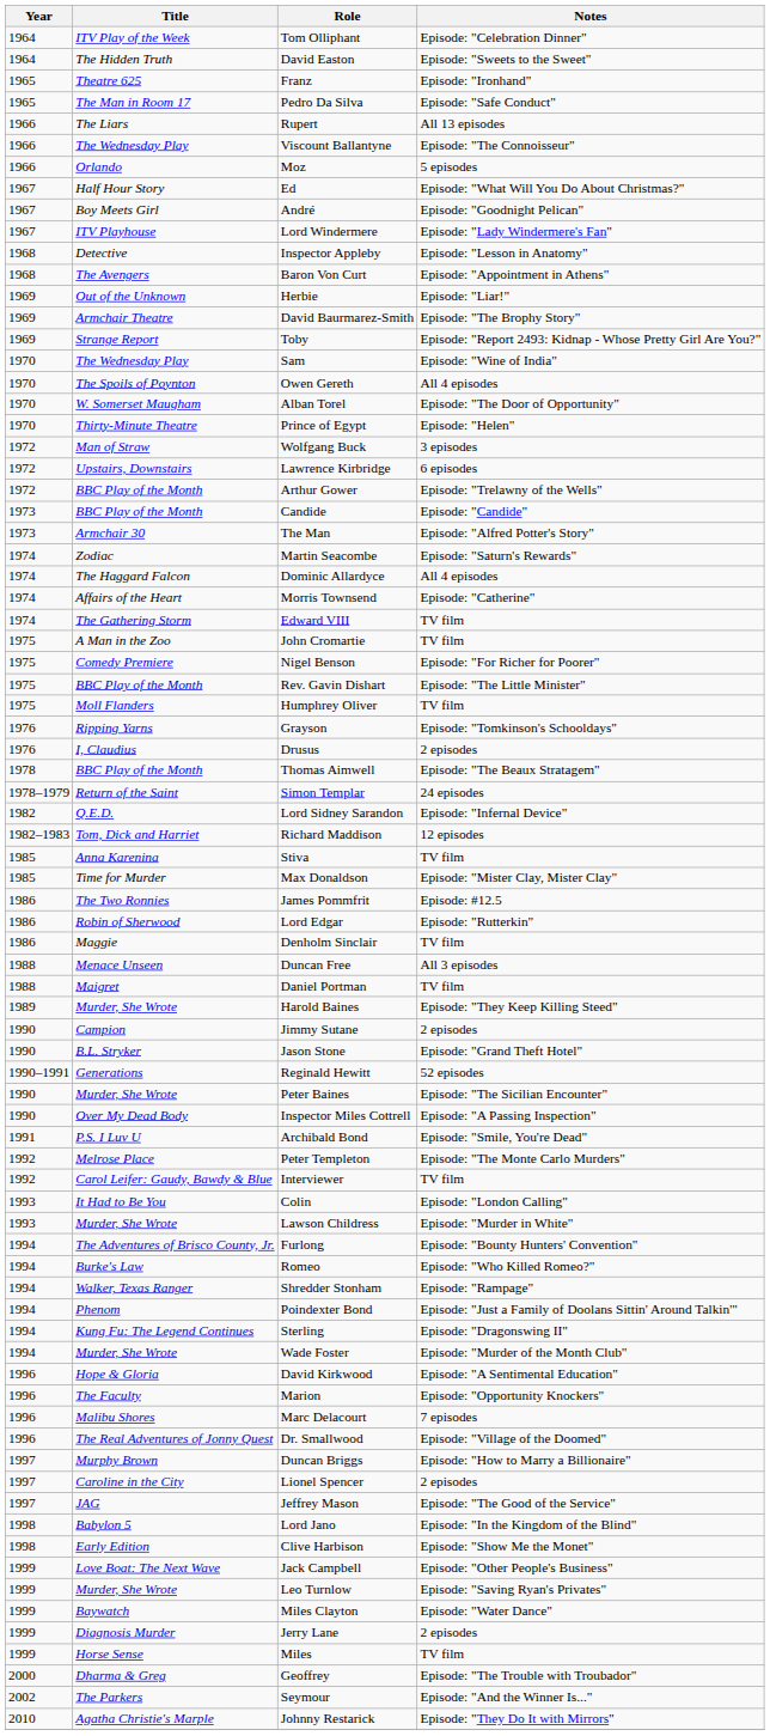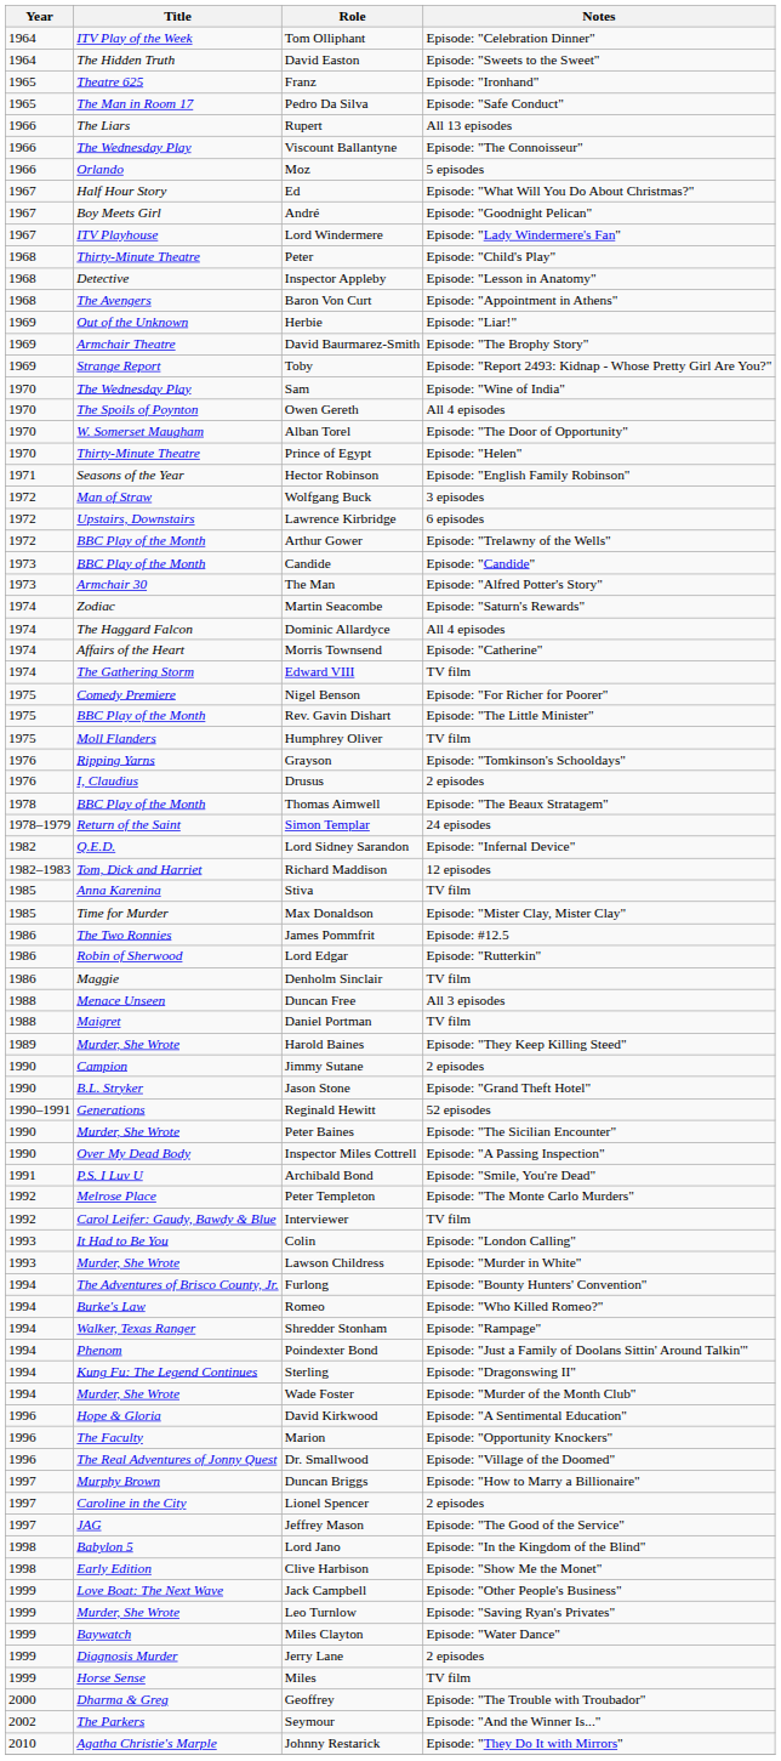+ row: 1968 | Thirty-Minute Theatre | Peter | Episode: "Child's Play"
+ row: 1971 | Seasons of the Year | Hector Robinson | Episode: "English Family Robinson"
- row: 1975 | A Man in the Zoo | John Cromartie | TV film
- row: 1996 | Malibu Shores | Marc Delacourt | 7 episodes
